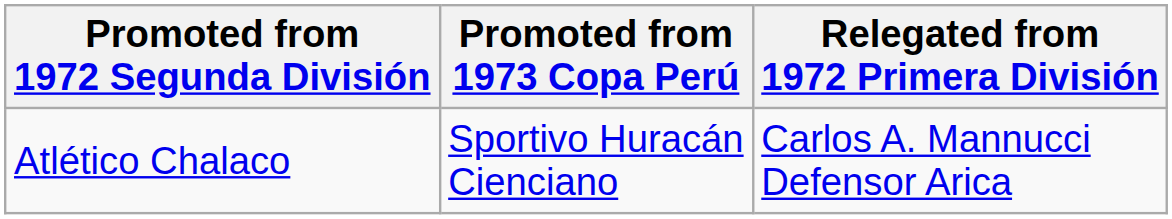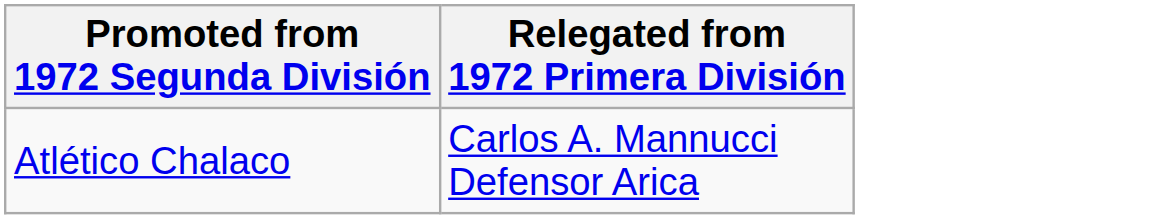- column: Promoted from 1973 Copa Perú | Sportivo Huracán Cienciano
